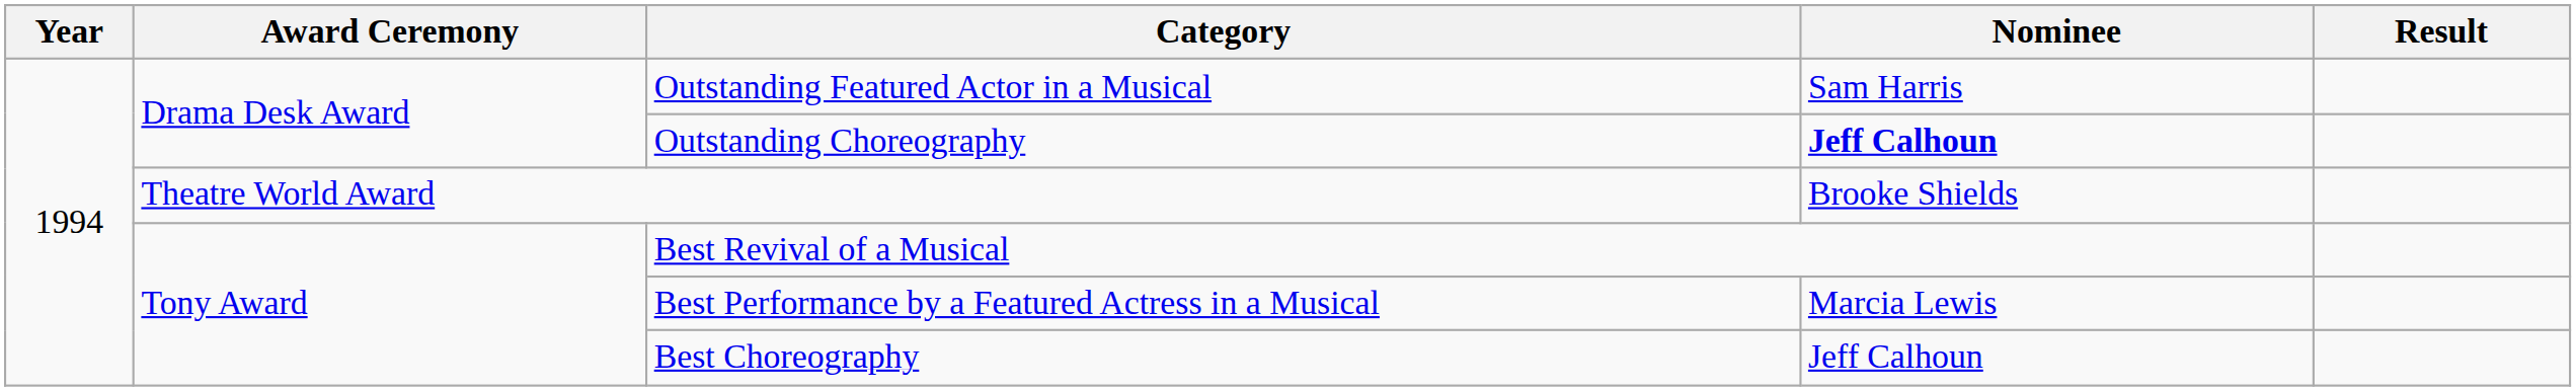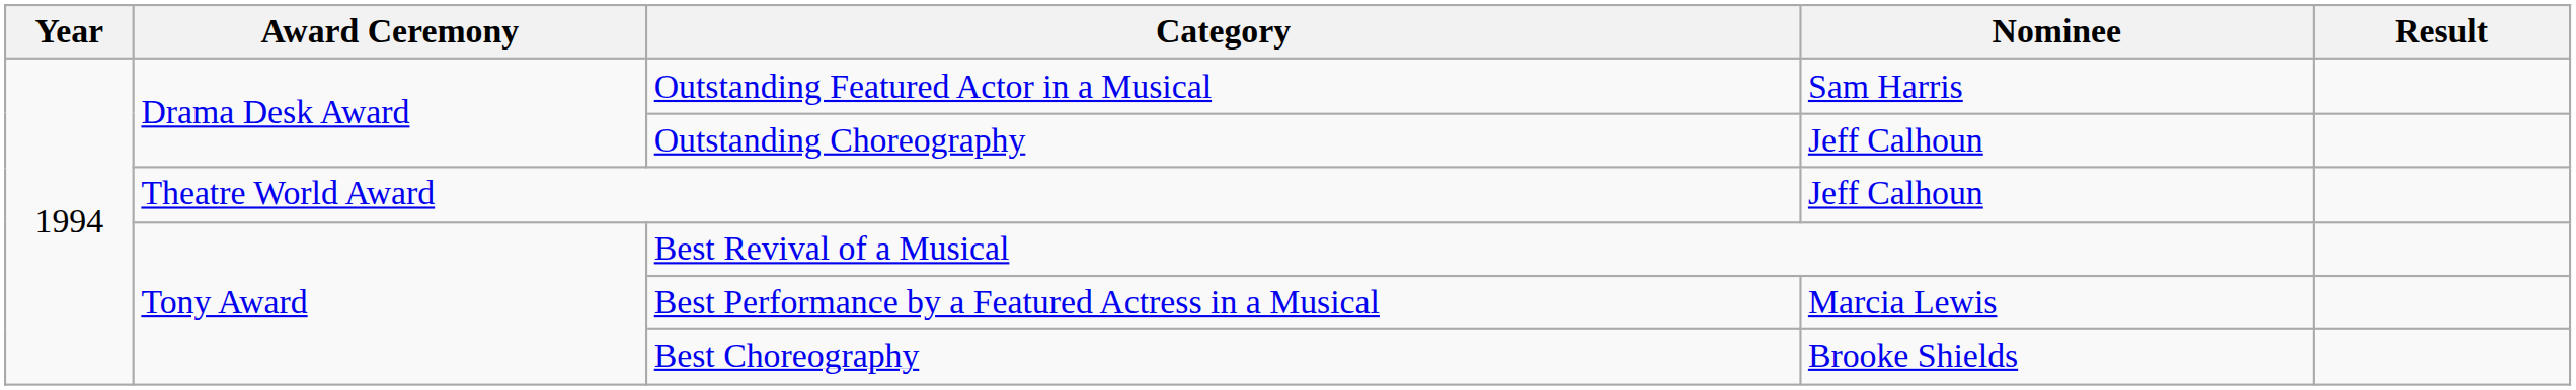Outstanding Choreography | Nominee: bold -> normal
Theatre World Award | Nominee: Brooke Shields -> Jeff Calhoun
Best Choreography | Nominee: Jeff Calhoun -> Brooke Shields
